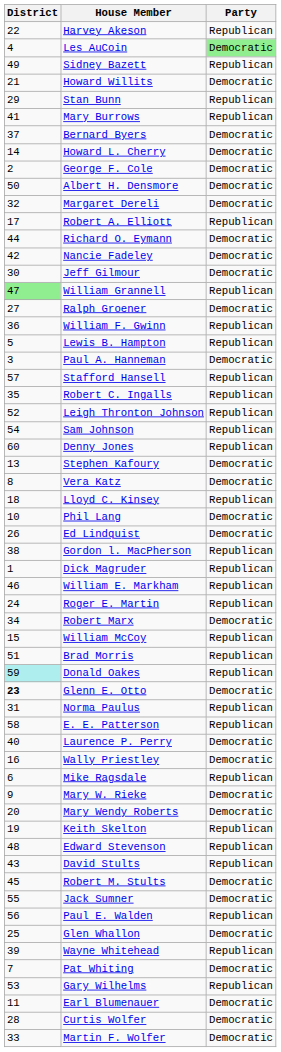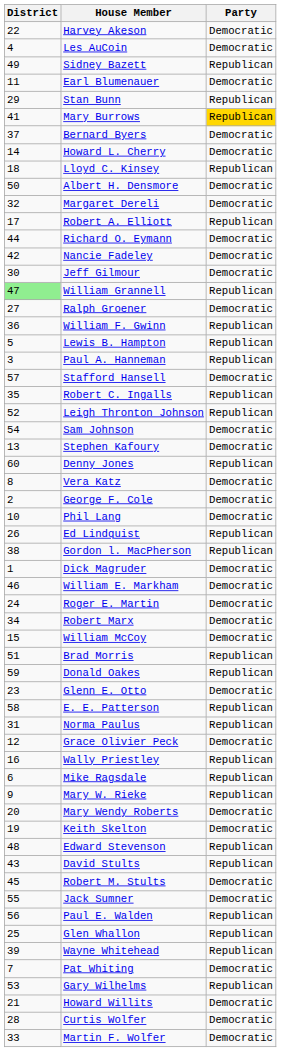Harvey Akeson | Party: Republican -> Democratic
Les AuCoin | Party: lightgreen background -> no background
rows swapped: Earl Blumenauer <-> Howard Willits
Mary Burrows | Party: no background -> gold background
rows swapped: George F. Cole <-> Lloyd C. Kinsey
Paul A. Hanneman | Party: Democratic -> Republican
Stafford Hansell | Party: Republican -> Democratic
Sam Johnson | Party: Republican -> Democratic
rows swapped: Denny Jones <-> Stephen Kafoury
Ed Lindquist | Party: Democratic -> Republican
Dick Magruder | Party: Republican -> Democratic
William E. Markham | Party: Republican -> Democratic
Roger E. Martin | Party: Republican -> Democratic
William McCoy | Party: Republican -> Democratic
Donald Oakes | District: paleturquoise background -> no background
Glenn E. Otto | District: bold -> normal
rows swapped: E. E. Patterson <-> Norma Paulus
+ row: 12 | Grace Olivier Peck | Democratic
- row: 40 | Laurence P. Perry | Democratic
Wally Priestley | Party: Democratic -> Republican
Mary W. Rieke | Party: Democratic -> Republican
Keith Skelton | Party: Republican -> Democratic
Glen Whallon | Party: Democratic -> Republican
